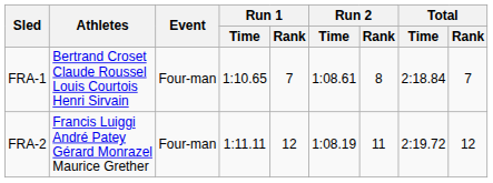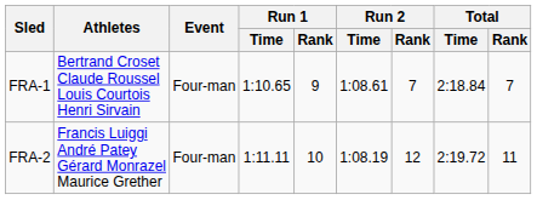FRA-1 | Run 1 / Rank: 7 -> 9
FRA-1 | Run 2 / Rank: 8 -> 7
FRA-2 | Run 1 / Rank: 12 -> 10
FRA-2 | Run 2 / Rank: 11 -> 12
FRA-2 | Total / Rank: 12 -> 11
